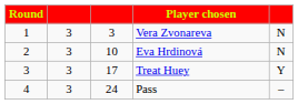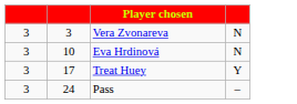- column: Round | 1 | 2 | 3 | 4
